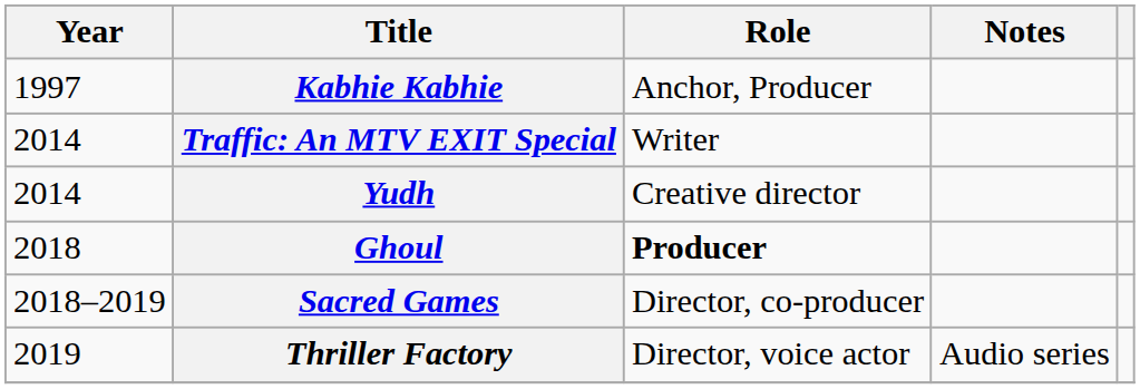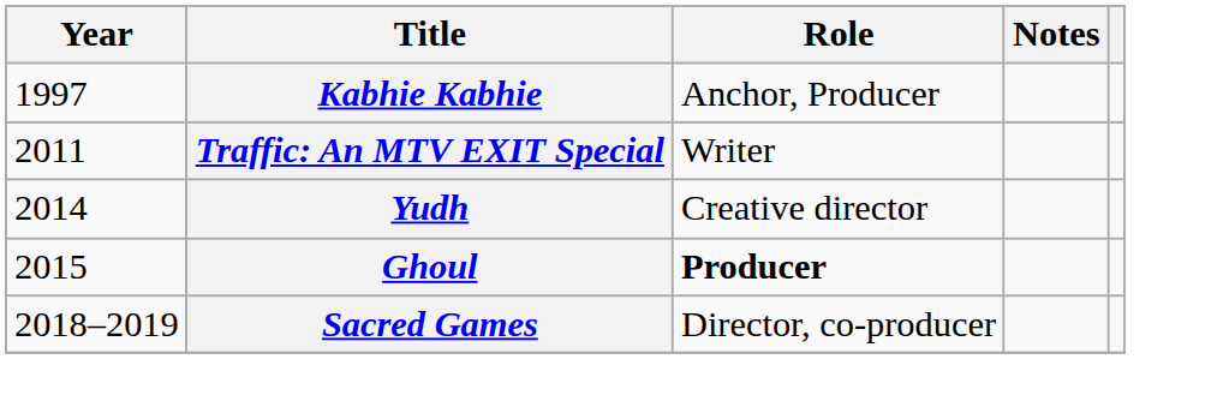Traffic: An MTV EXIT Special | Year: 2014 -> 2011
Ghoul | Year: 2018 -> 2015
- row: 2019 | Thriller Factory | Director, voice actor | Audio series
